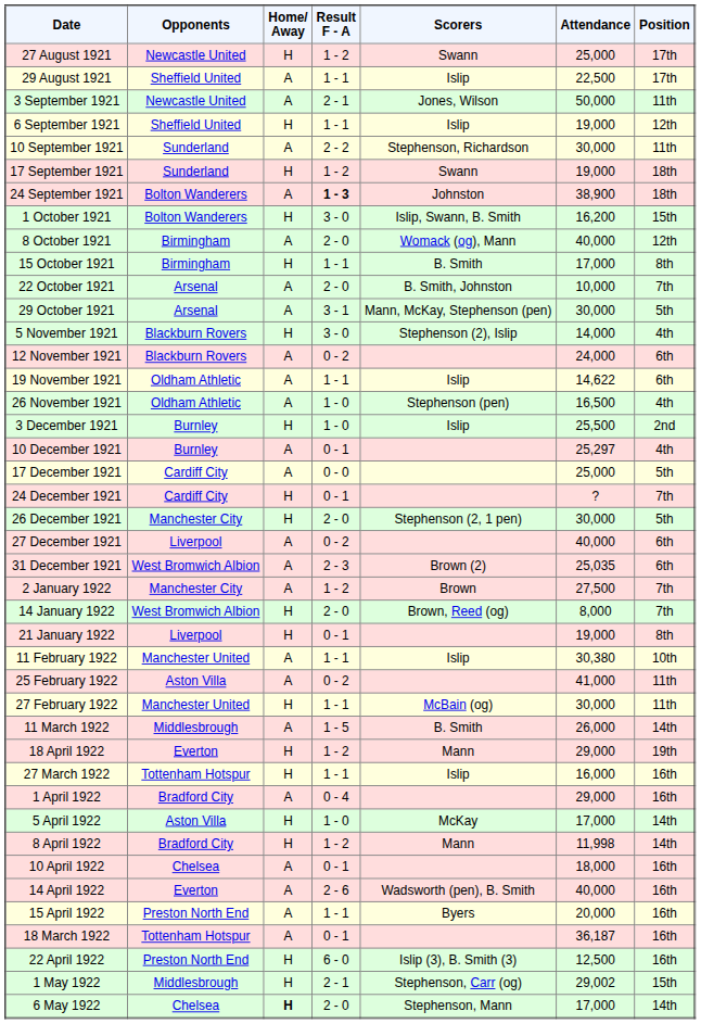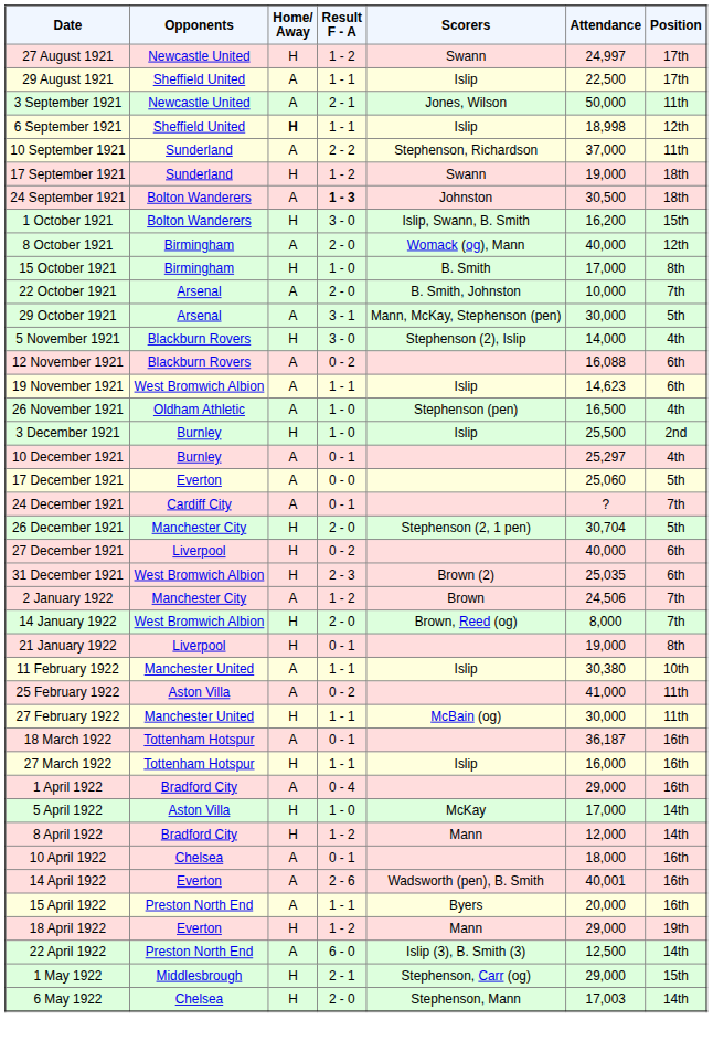27 August 1921 | Attendance: 25,000 -> 24,997
6 September 1921 | Home/ Away: normal -> bold
6 September 1921 | Attendance: 19,000 -> 18,998
10 September 1921 | Attendance: 30,000 -> 37,000
24 September 1921 | Attendance: 38,900 -> 30,500
15 October 1921 | Result F - A: 1 - 1 -> 1 - 0
12 November 1921 | Attendance: 24,000 -> 16,088
19 November 1921 | Opponents: Oldham Athletic -> West Bromwich Albion
19 November 1921 | Attendance: 14,622 -> 14,623
17 December 1921 | Opponents: Cardiff City -> Everton
17 December 1921 | Attendance: 25,000 -> 25,060
24 December 1921 | Home/ Away: H -> A
26 December 1921 | Attendance: 30,000 -> 30,704
27 December 1921 | Home/ Away: A -> H
31 December 1921 | Home/ Away: A -> H
2 January 1922 | Attendance: 27,500 -> 24,506
- row: 11 March 1922 | Middlesbrough | A | 1 - 5 | B. Smith | 26,000 | 14th
rows swapped: 18 March 1922 <-> 18 April 1922
8 April 1922 | Attendance: 11,998 -> 12,000
14 April 1922 | Attendance: 40,000 -> 40,001
22 April 1922 | Home/ Away: H -> A
22 April 1922 | Position: 16th -> 14th
1 May 1922 | Attendance: 29,002 -> 29,000
6 May 1922 | Home/ Away: bold -> normal
6 May 1922 | Attendance: 17,000 -> 17,003
